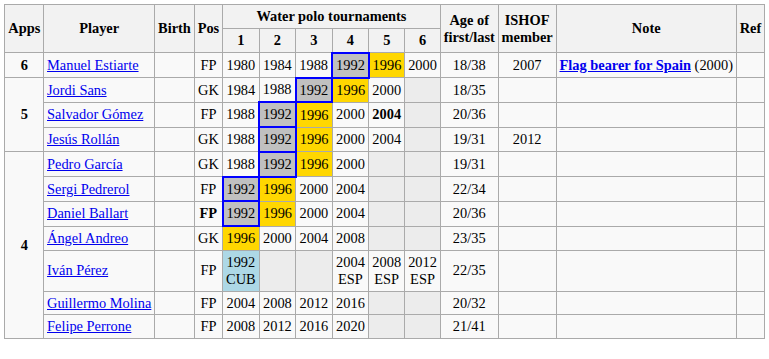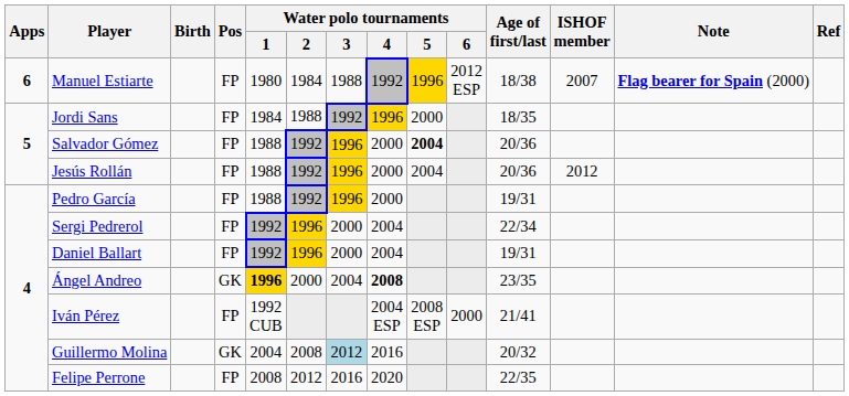Manuel Estiarte | Water polo tournaments / 6: 2000 -> 2012 ESP
Jordi Sans | Pos: GK -> FP
Jesús Rollán | Pos: GK -> FP
Jesús Rollán | Age of first/last: 19/31 -> 20/36
Pedro García | Pos: GK -> FP
Daniel Ballart | Pos: bold -> normal
Daniel Ballart | Age of first/last: 20/36 -> 19/31
Ángel Andreo | Water polo tournaments / 1: normal -> bold
Ángel Andreo | Water polo tournaments / 4: normal -> bold
Iván Pérez | Water polo tournaments / 1: lightblue background -> no background
Iván Pérez | Water polo tournaments / 6: 2012 ESP -> 2000
Iván Pérez | Age of first/last: 22/35 -> 21/41
Guillermo Molina | Pos: FP -> GK
Guillermo Molina | Water polo tournaments / 3: no background -> lightblue background
Felipe Perrone | Age of first/last: 21/41 -> 22/35
